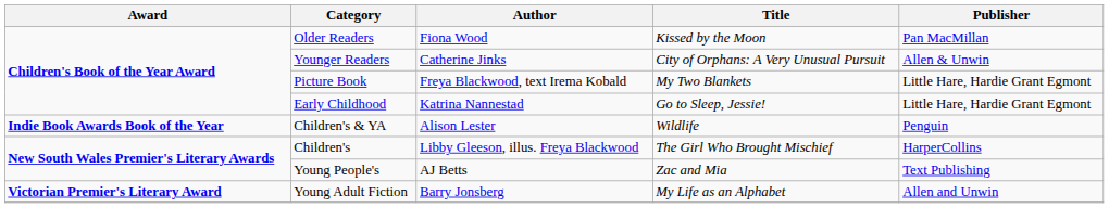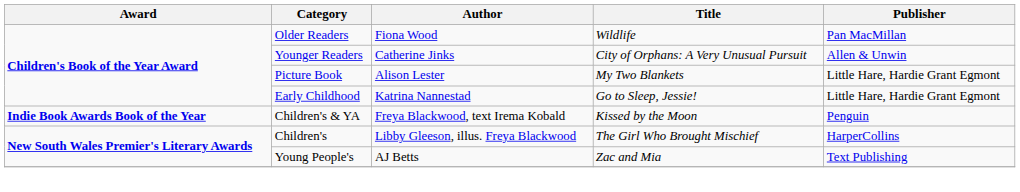Older Readers | Title: Kissed by the Moon -> Wildlife
Picture Book | Author: Freya Blackwood, text Irema Kobald -> Alison Lester
Children's & YA | Author: Alison Lester -> Freya Blackwood, text Irema Kobald
Children's & YA | Title: Wildlife -> Kissed by the Moon
- row: Victorian Premier's Literary Award | Young Adult Fiction | Barry Jonsberg | My Life as an Alphabet | Allen and Unwin
